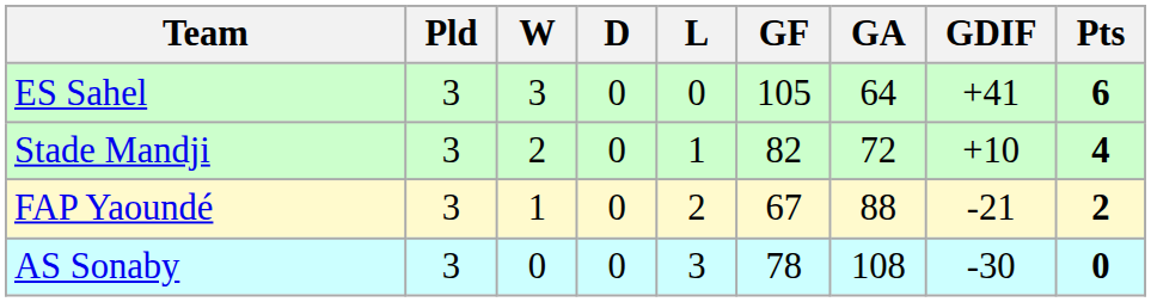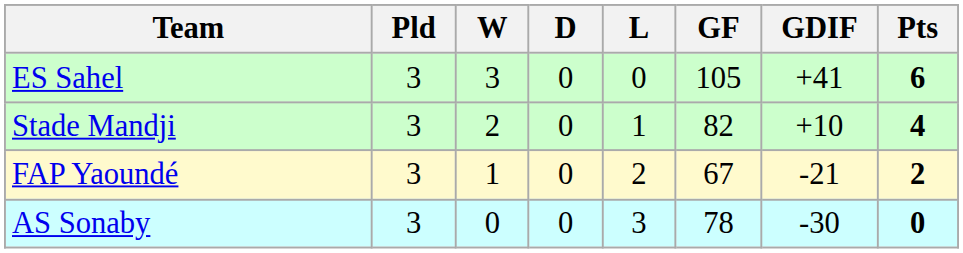- column: GA | 64 | 72 | 88 | 108
